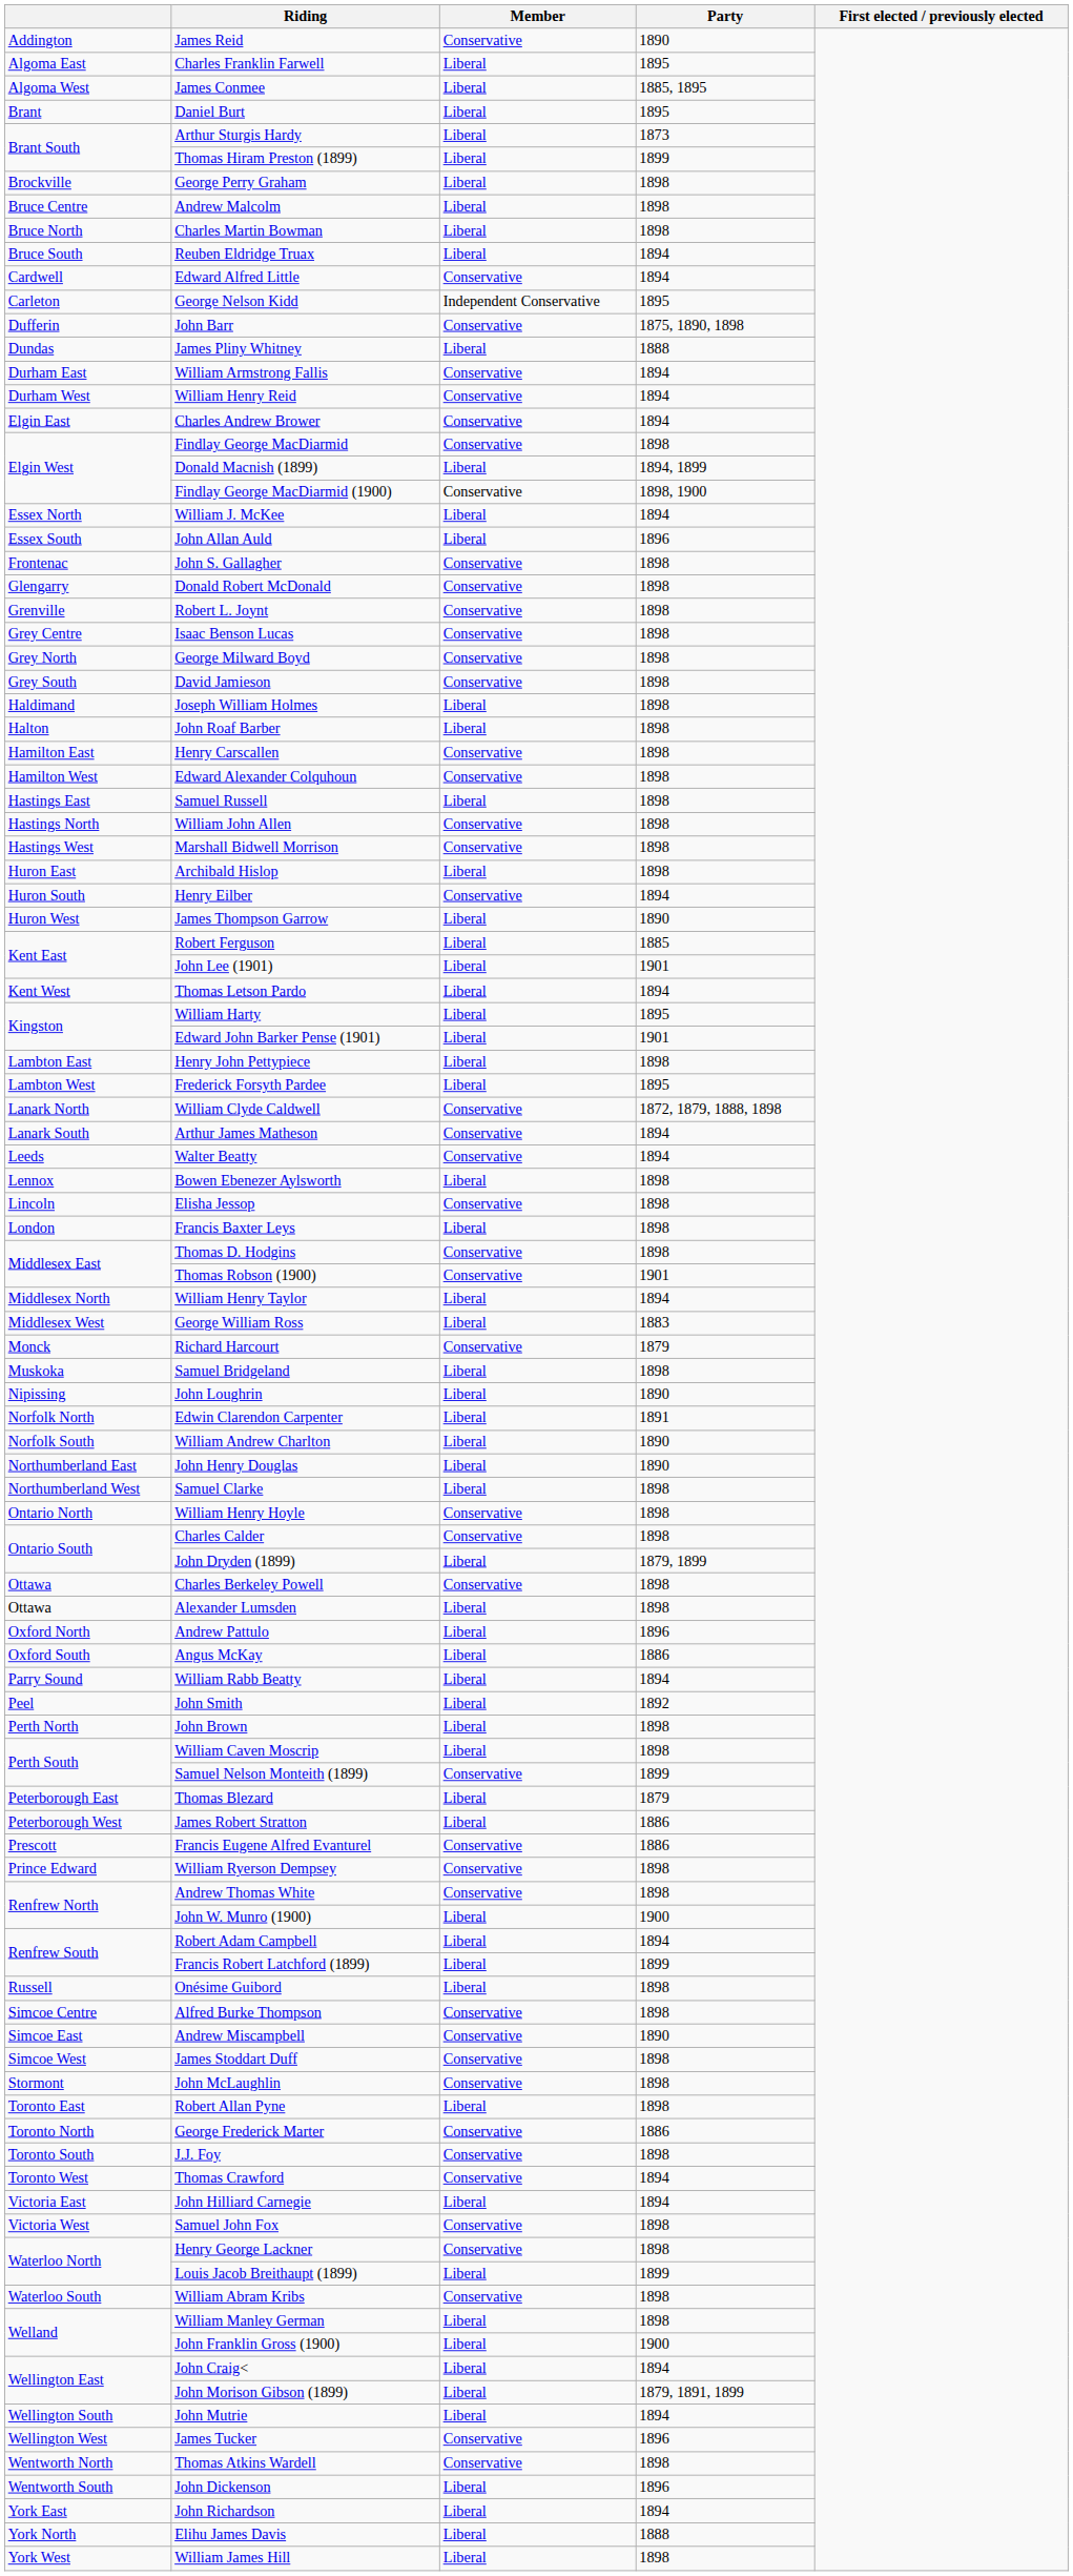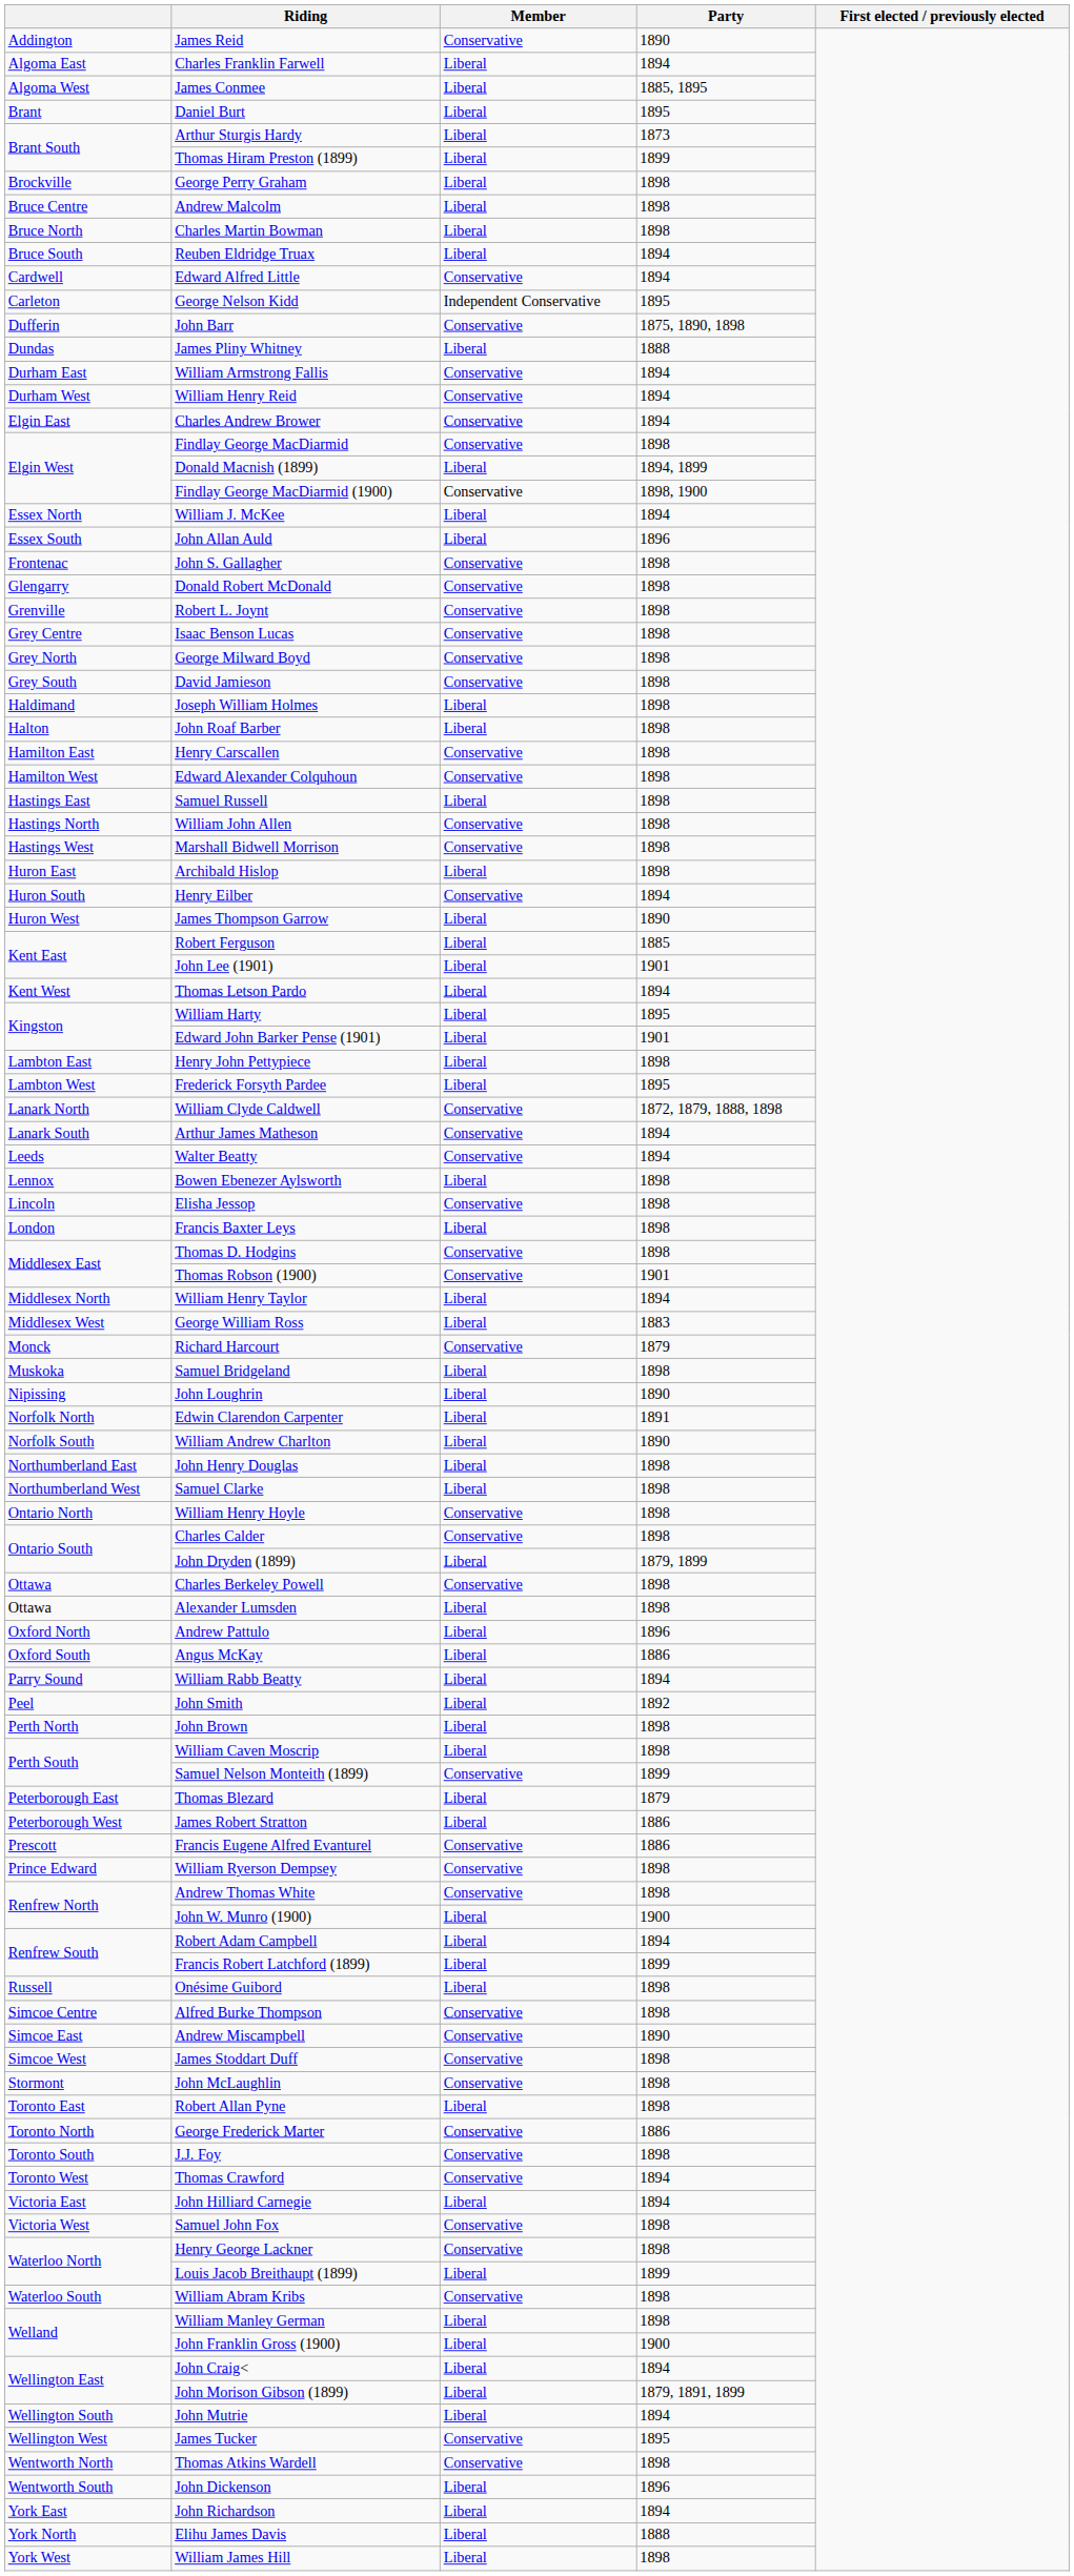Charles Franklin Farwell | Party: 1895 -> 1894
John Henry Douglas | Party: 1890 -> 1898
James Tucker | Party: 1896 -> 1895
